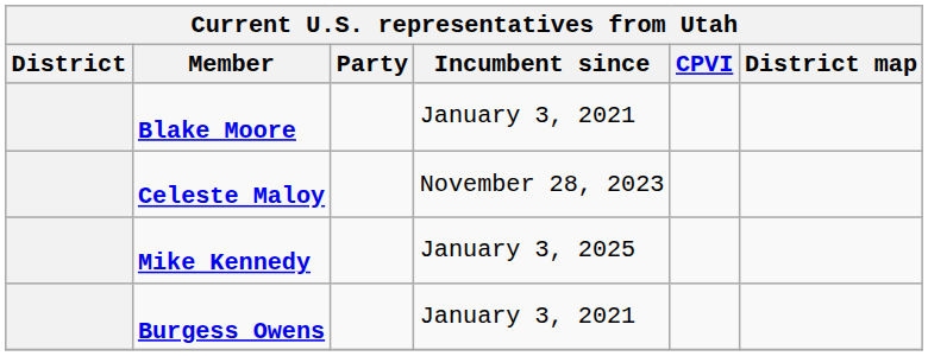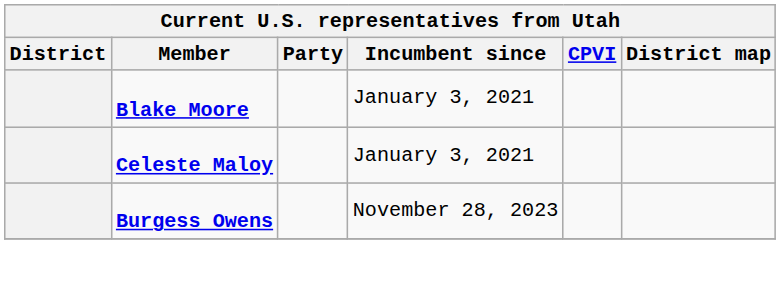Celeste Maloy | Incumbent since: November 28, 2023 -> January 3, 2021
- row: Mike Kennedy | January 3, 2025
Burgess Owens | Incumbent since: January 3, 2021 -> November 28, 2023
